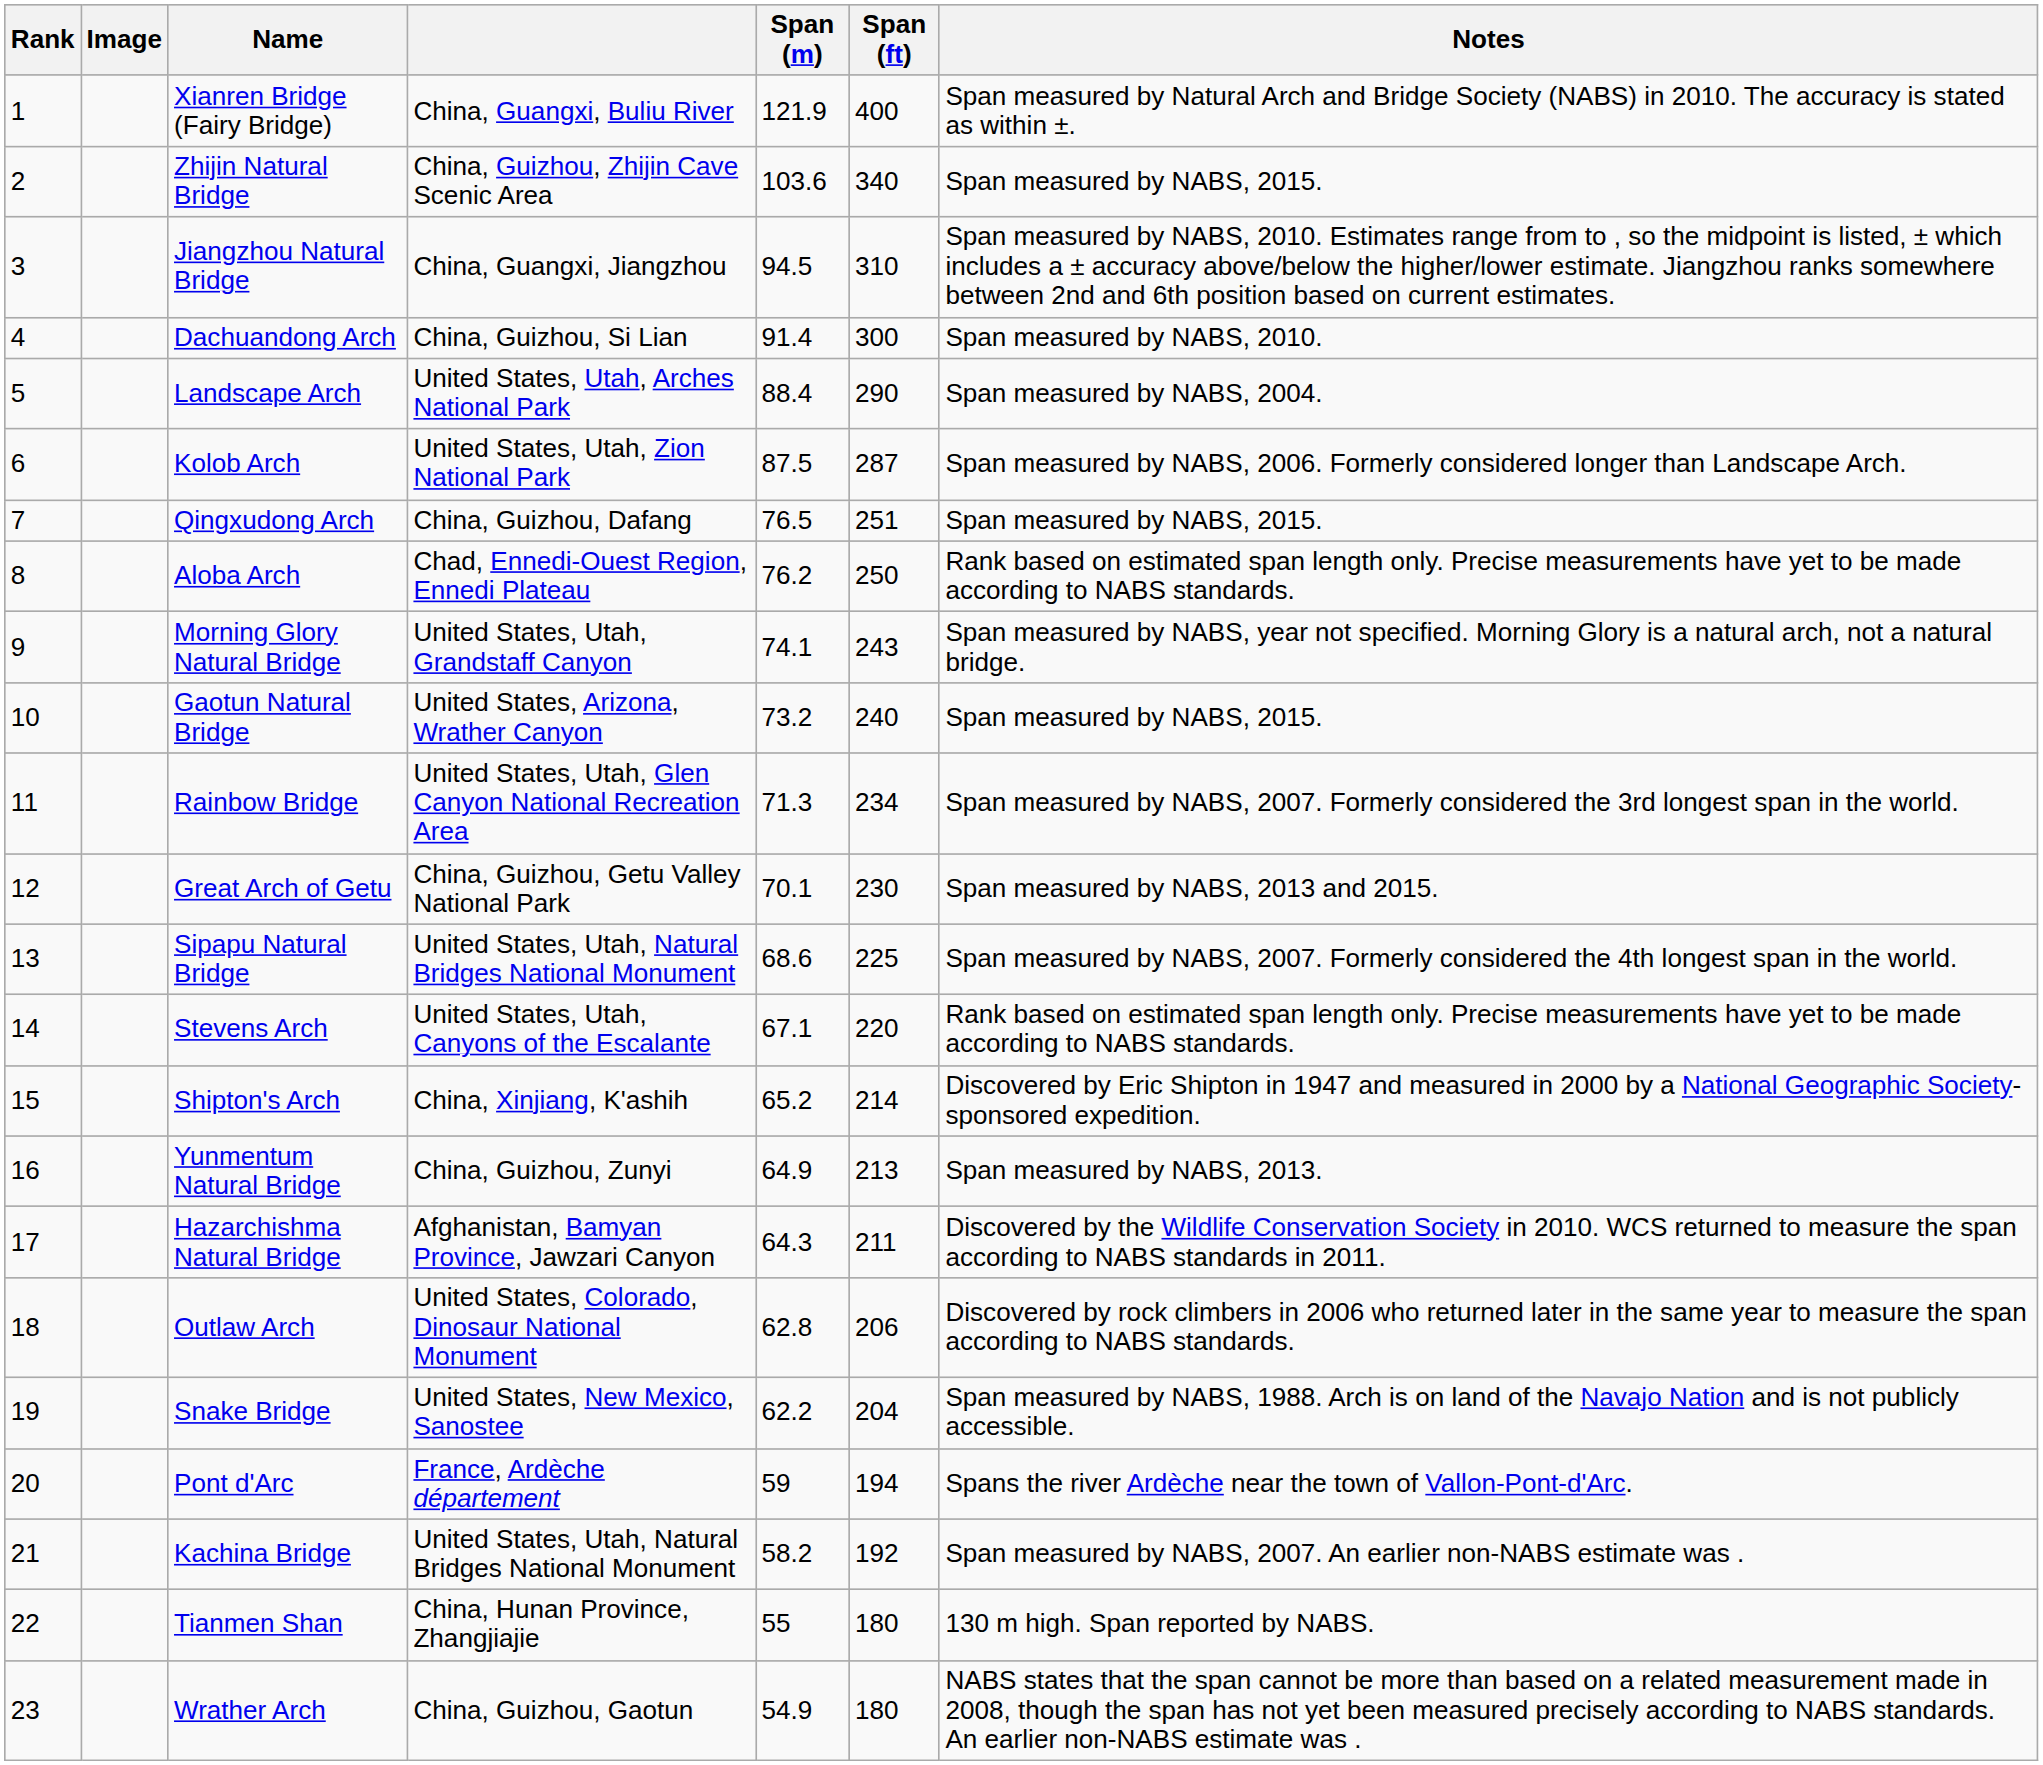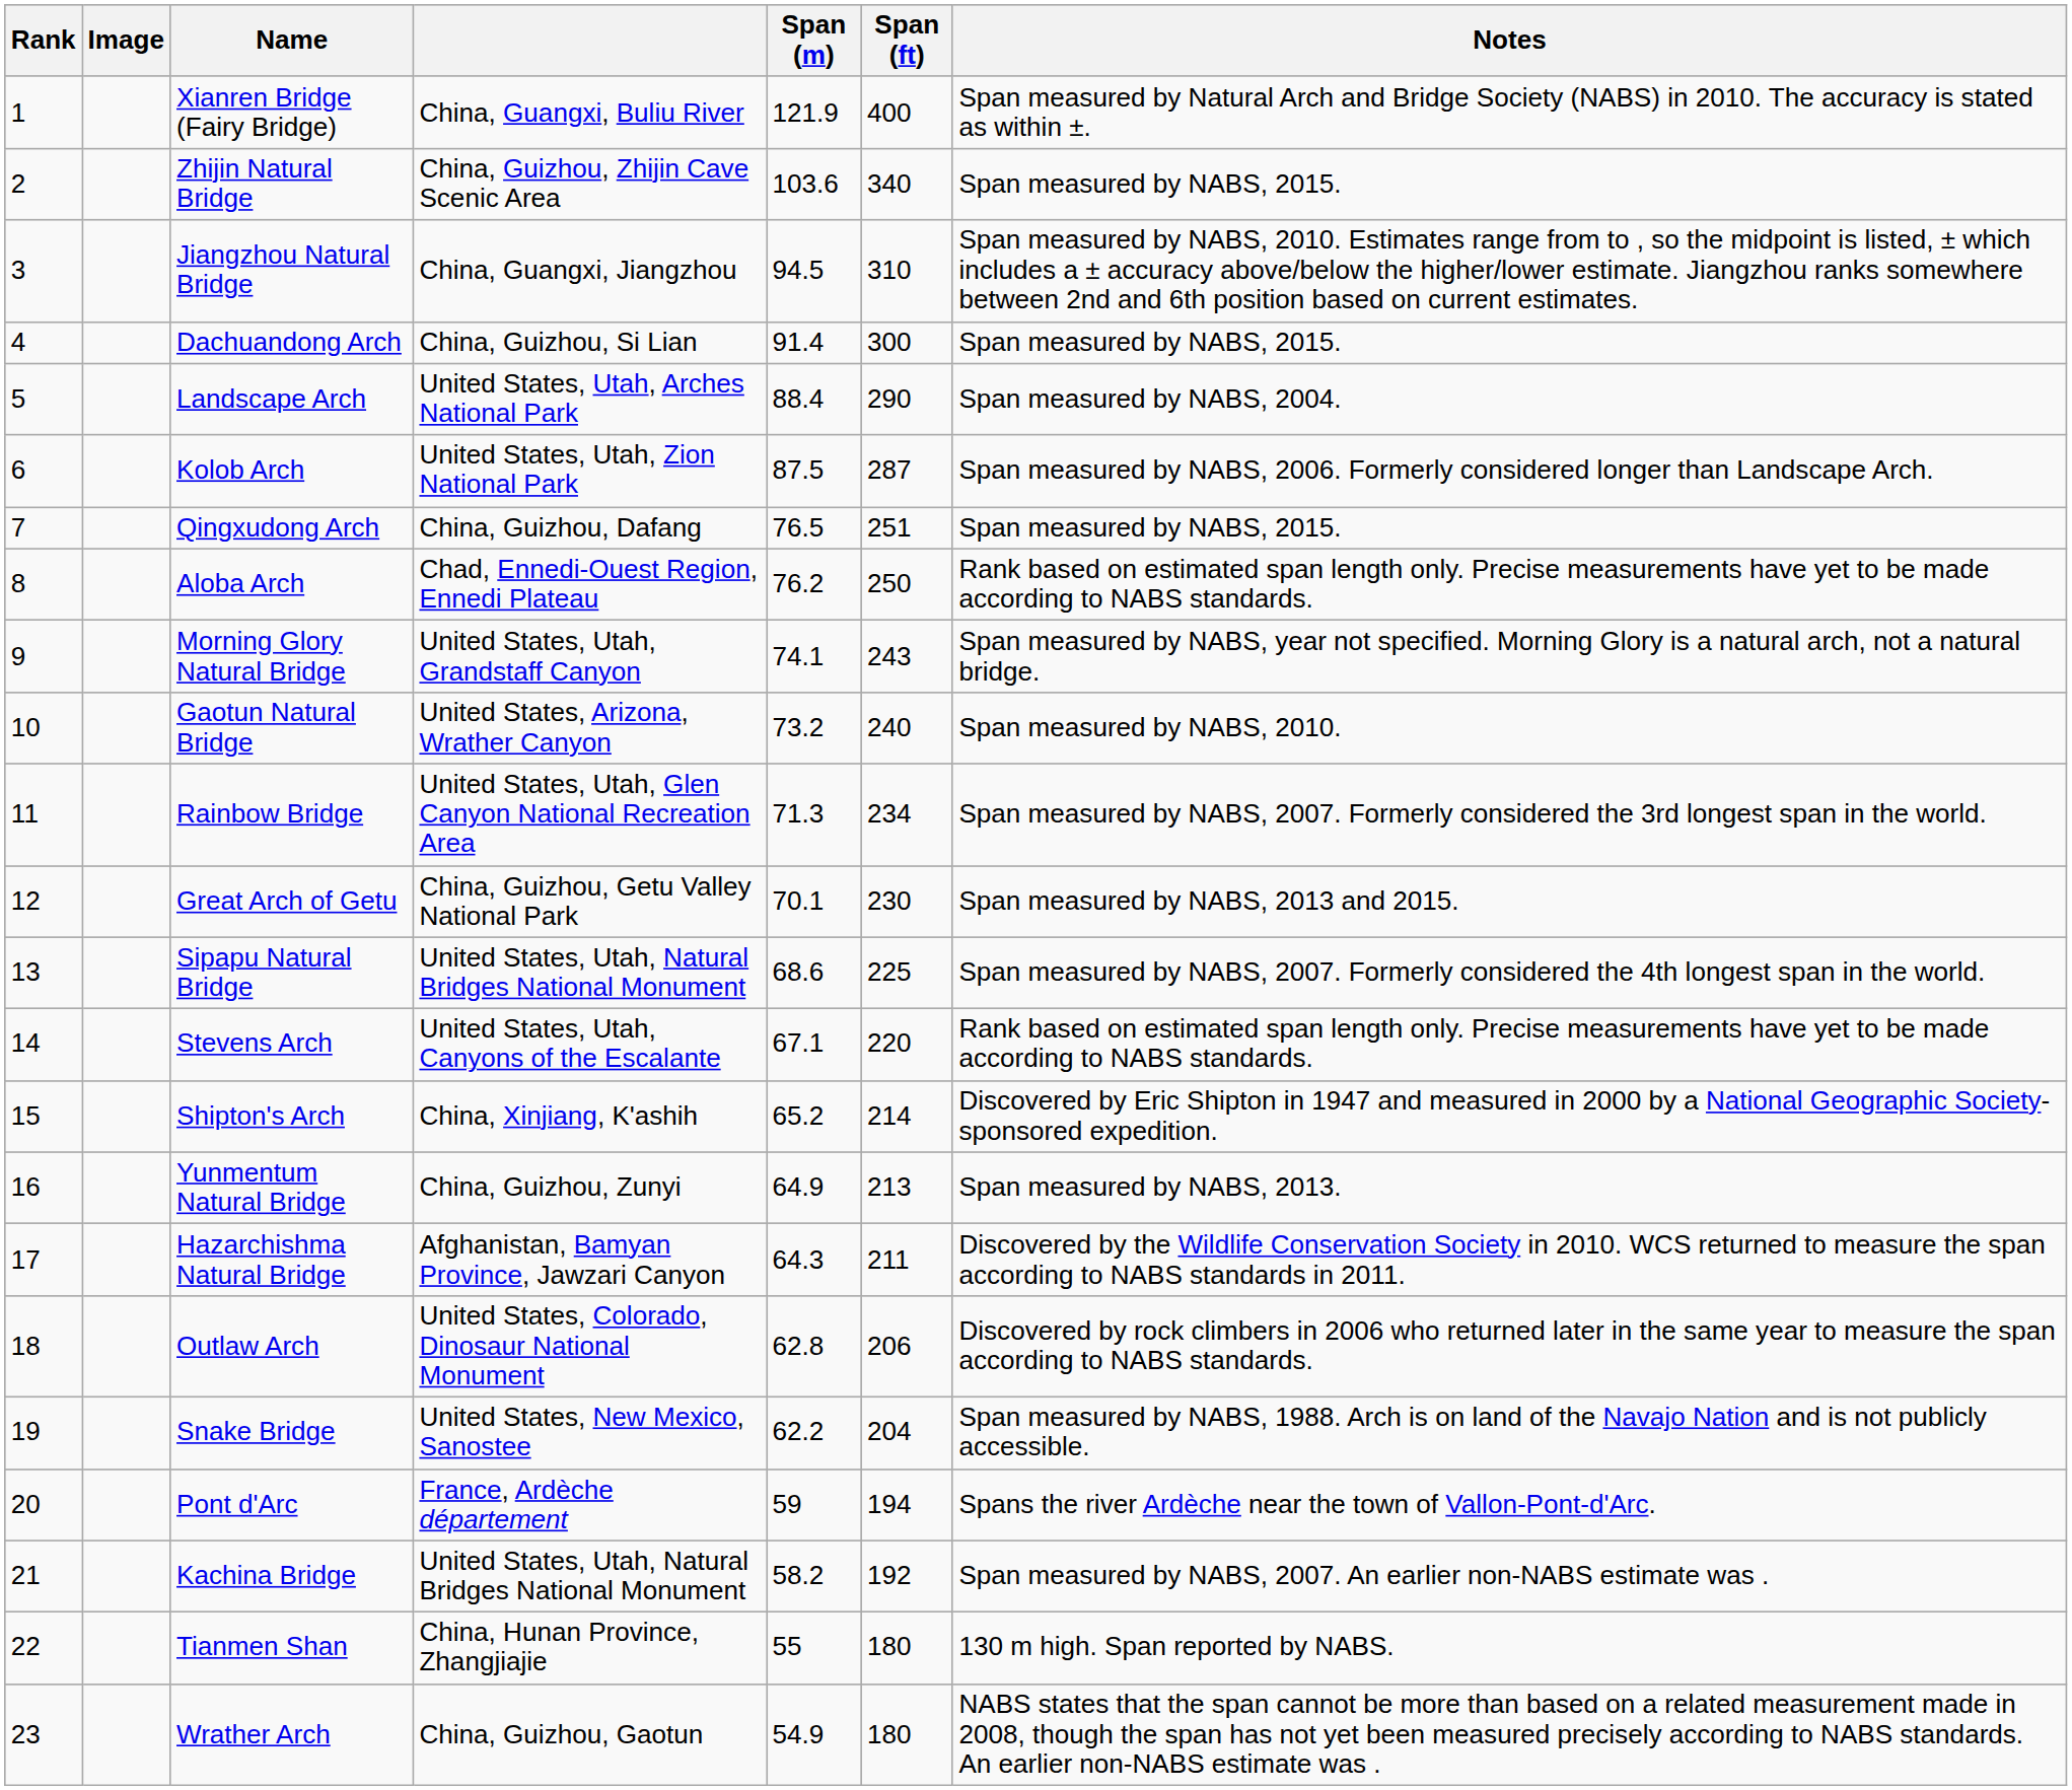Dachuandong Arch | Notes: Span measured by NABS, 2010. -> Span measured by NABS, 2015.
Gaotun Natural Bridge | Notes: Span measured by NABS, 2015. -> Span measured by NABS, 2010.
